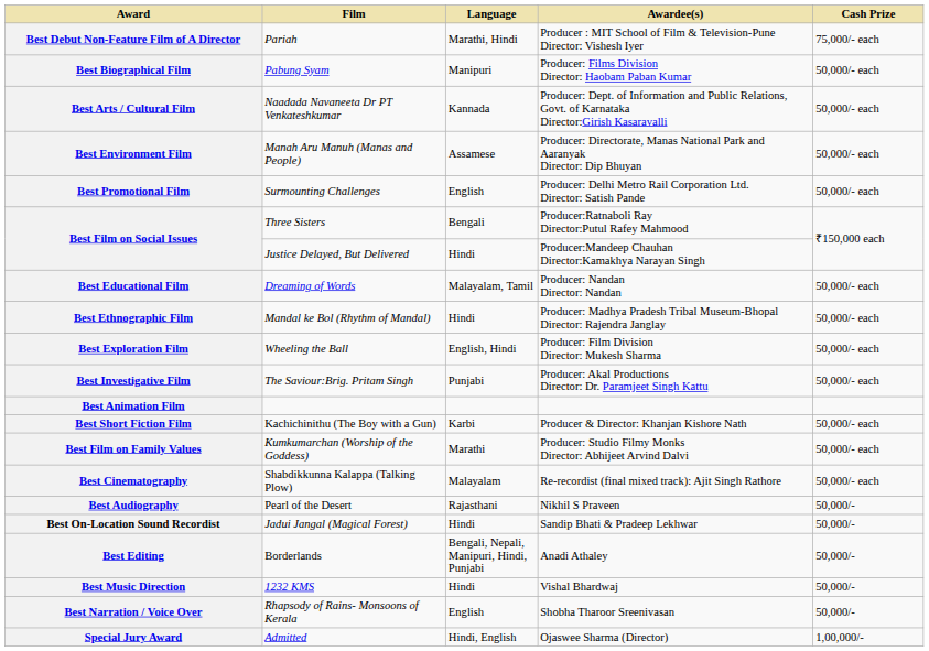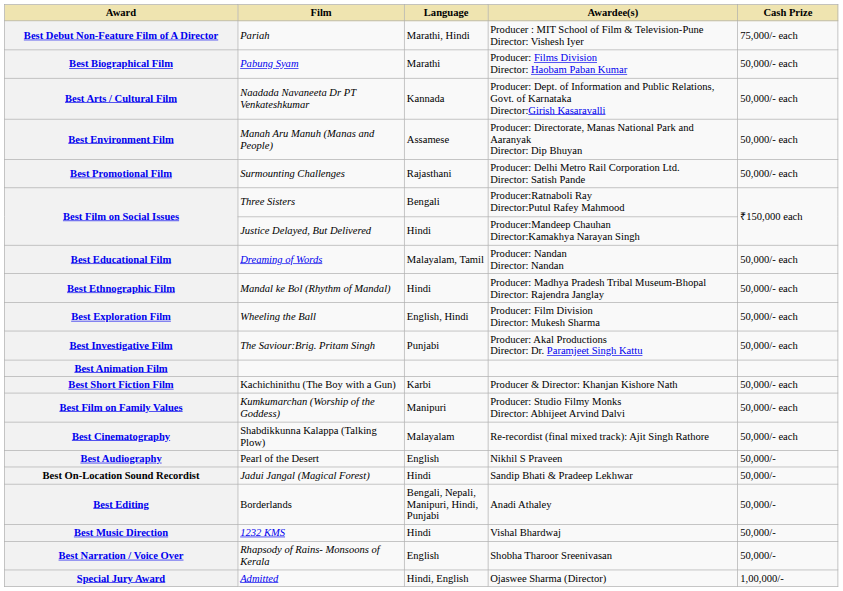Best Biographical Film | Language: Manipuri -> Marathi
Best Promotional Film | Language: English -> Rajasthani
Best Film on Family Values | Language: Marathi -> Manipuri
Best Audiography | Language: Rajasthani -> English
